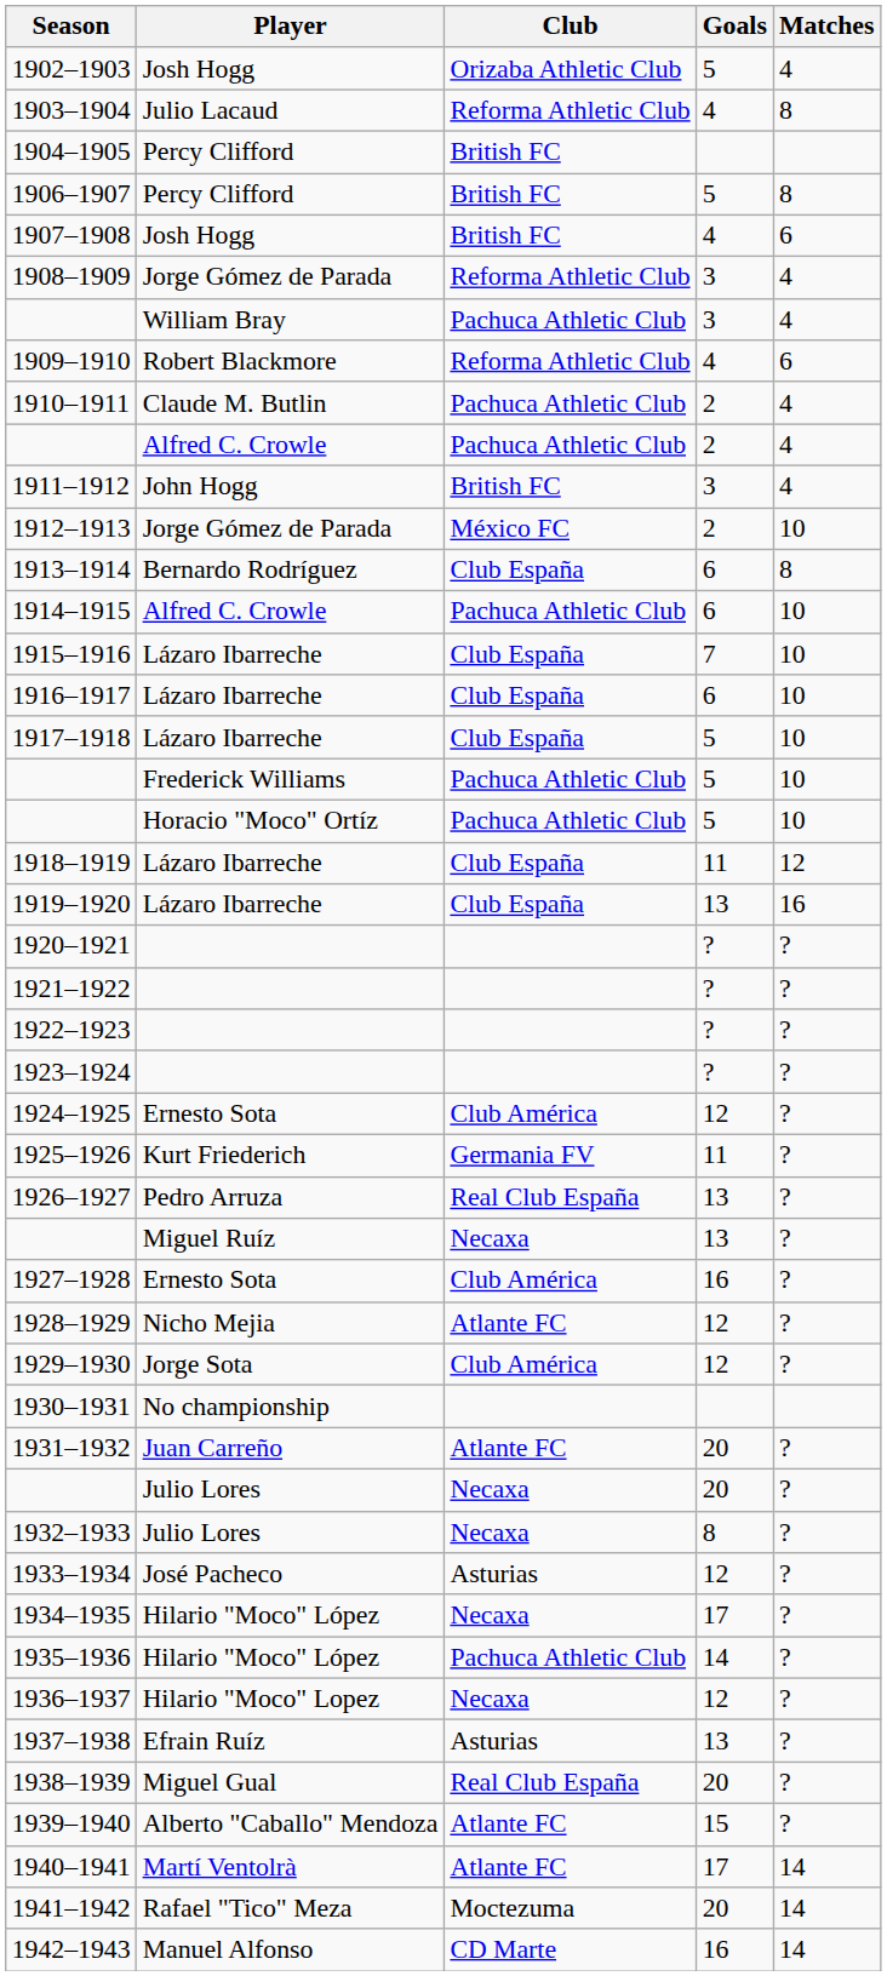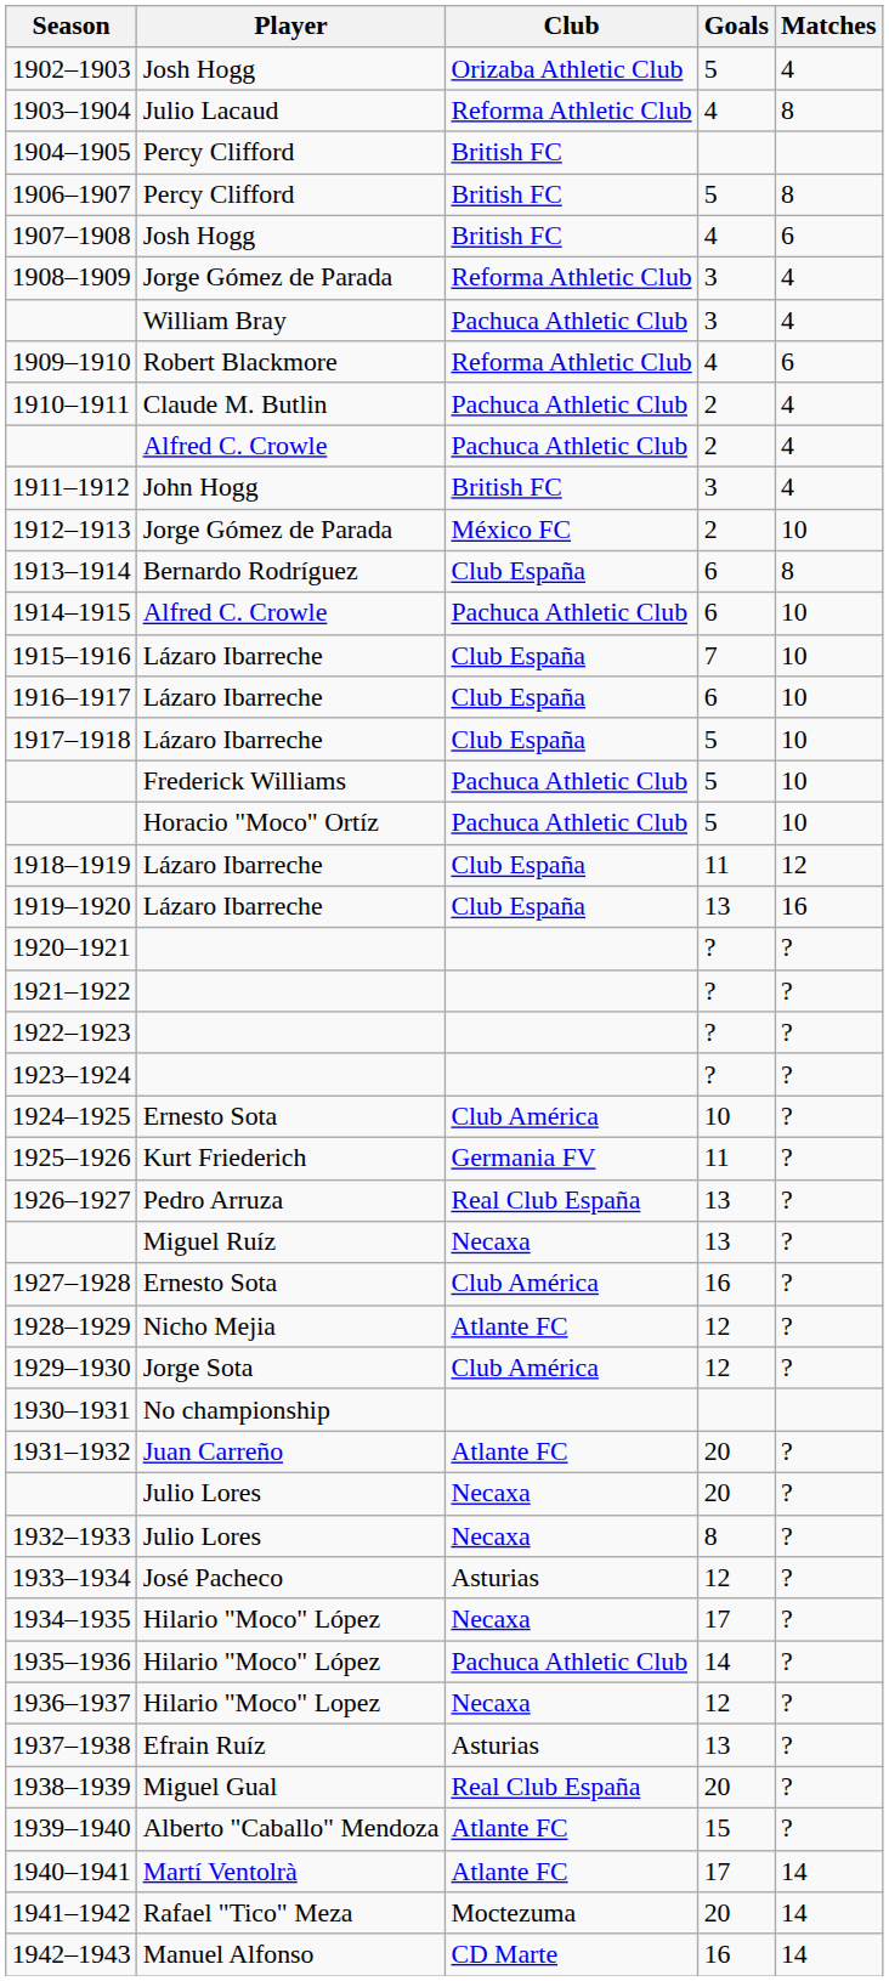1924–1925 | Goals: 12 -> 10
